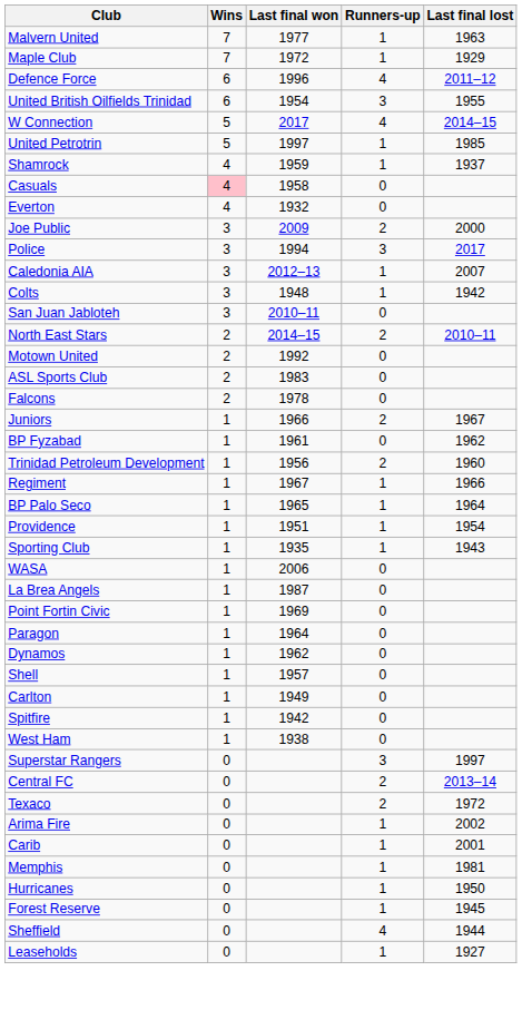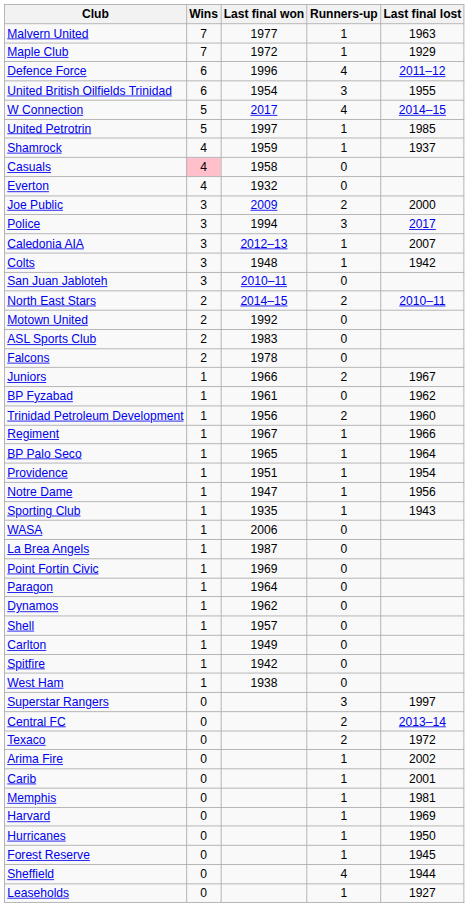+ row: Notre Dame | 1 | 1947 | 1 | 1956
+ row: Harvard | 0 | 1 | 1969
